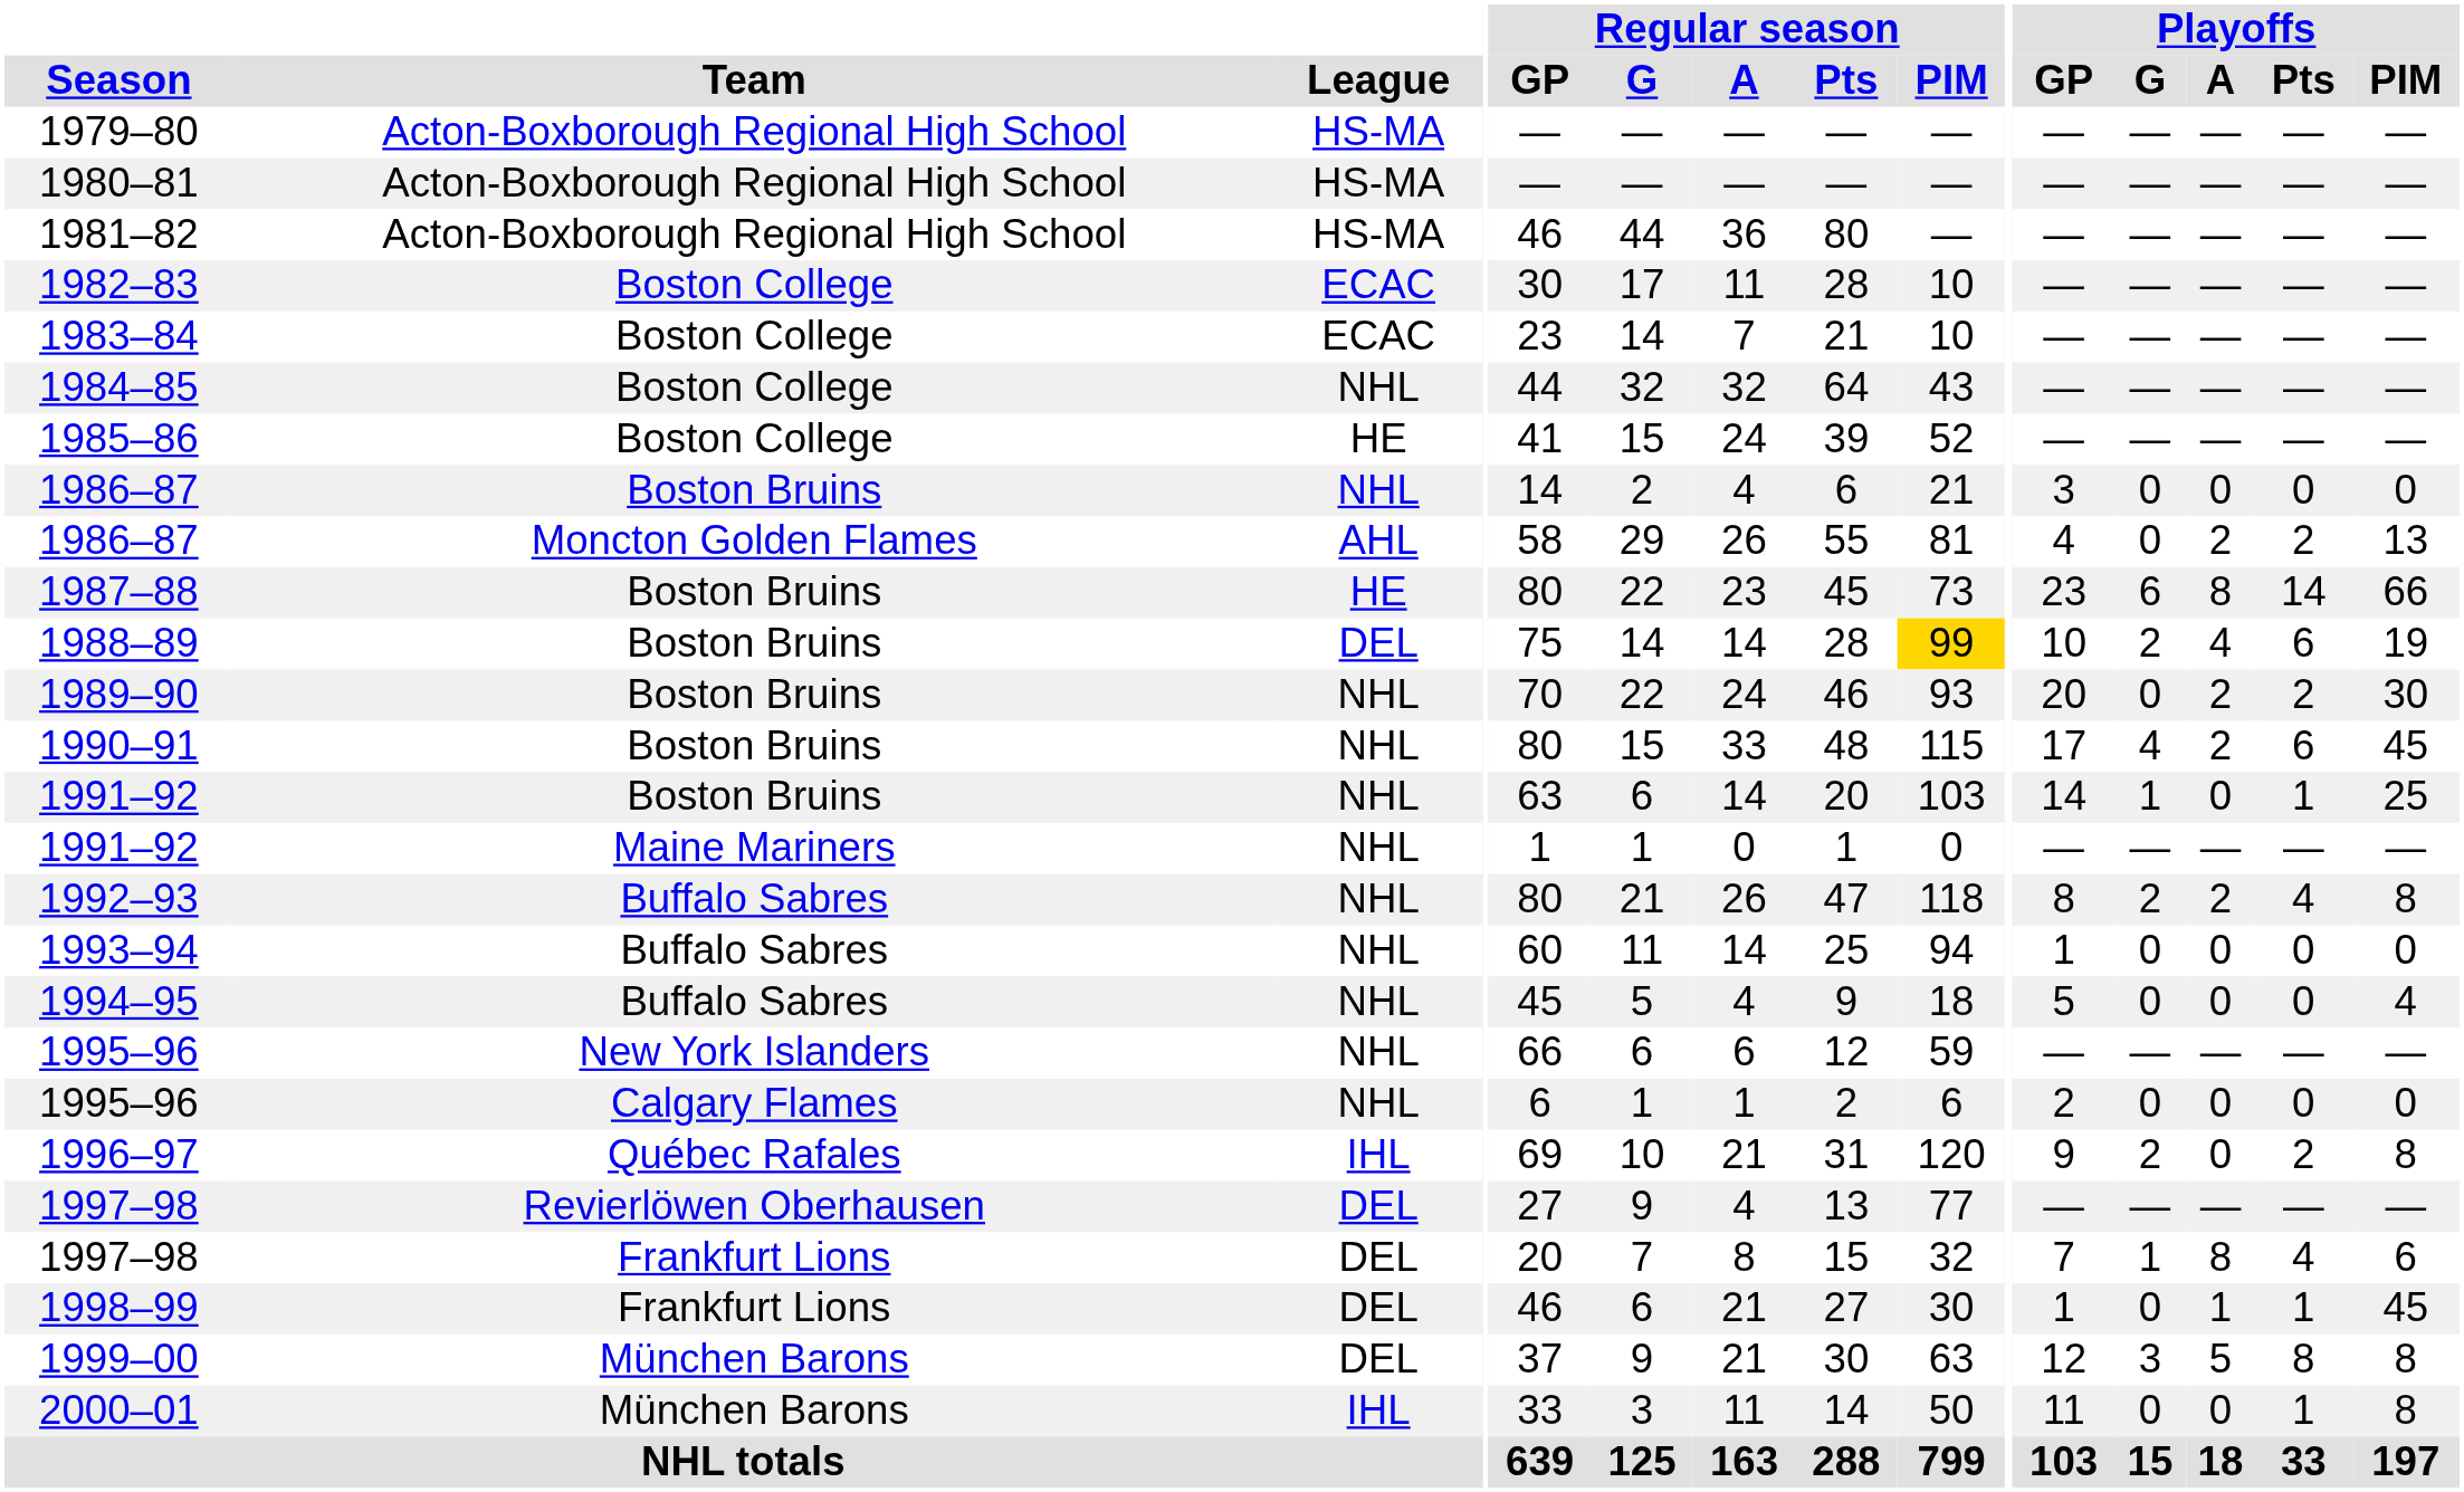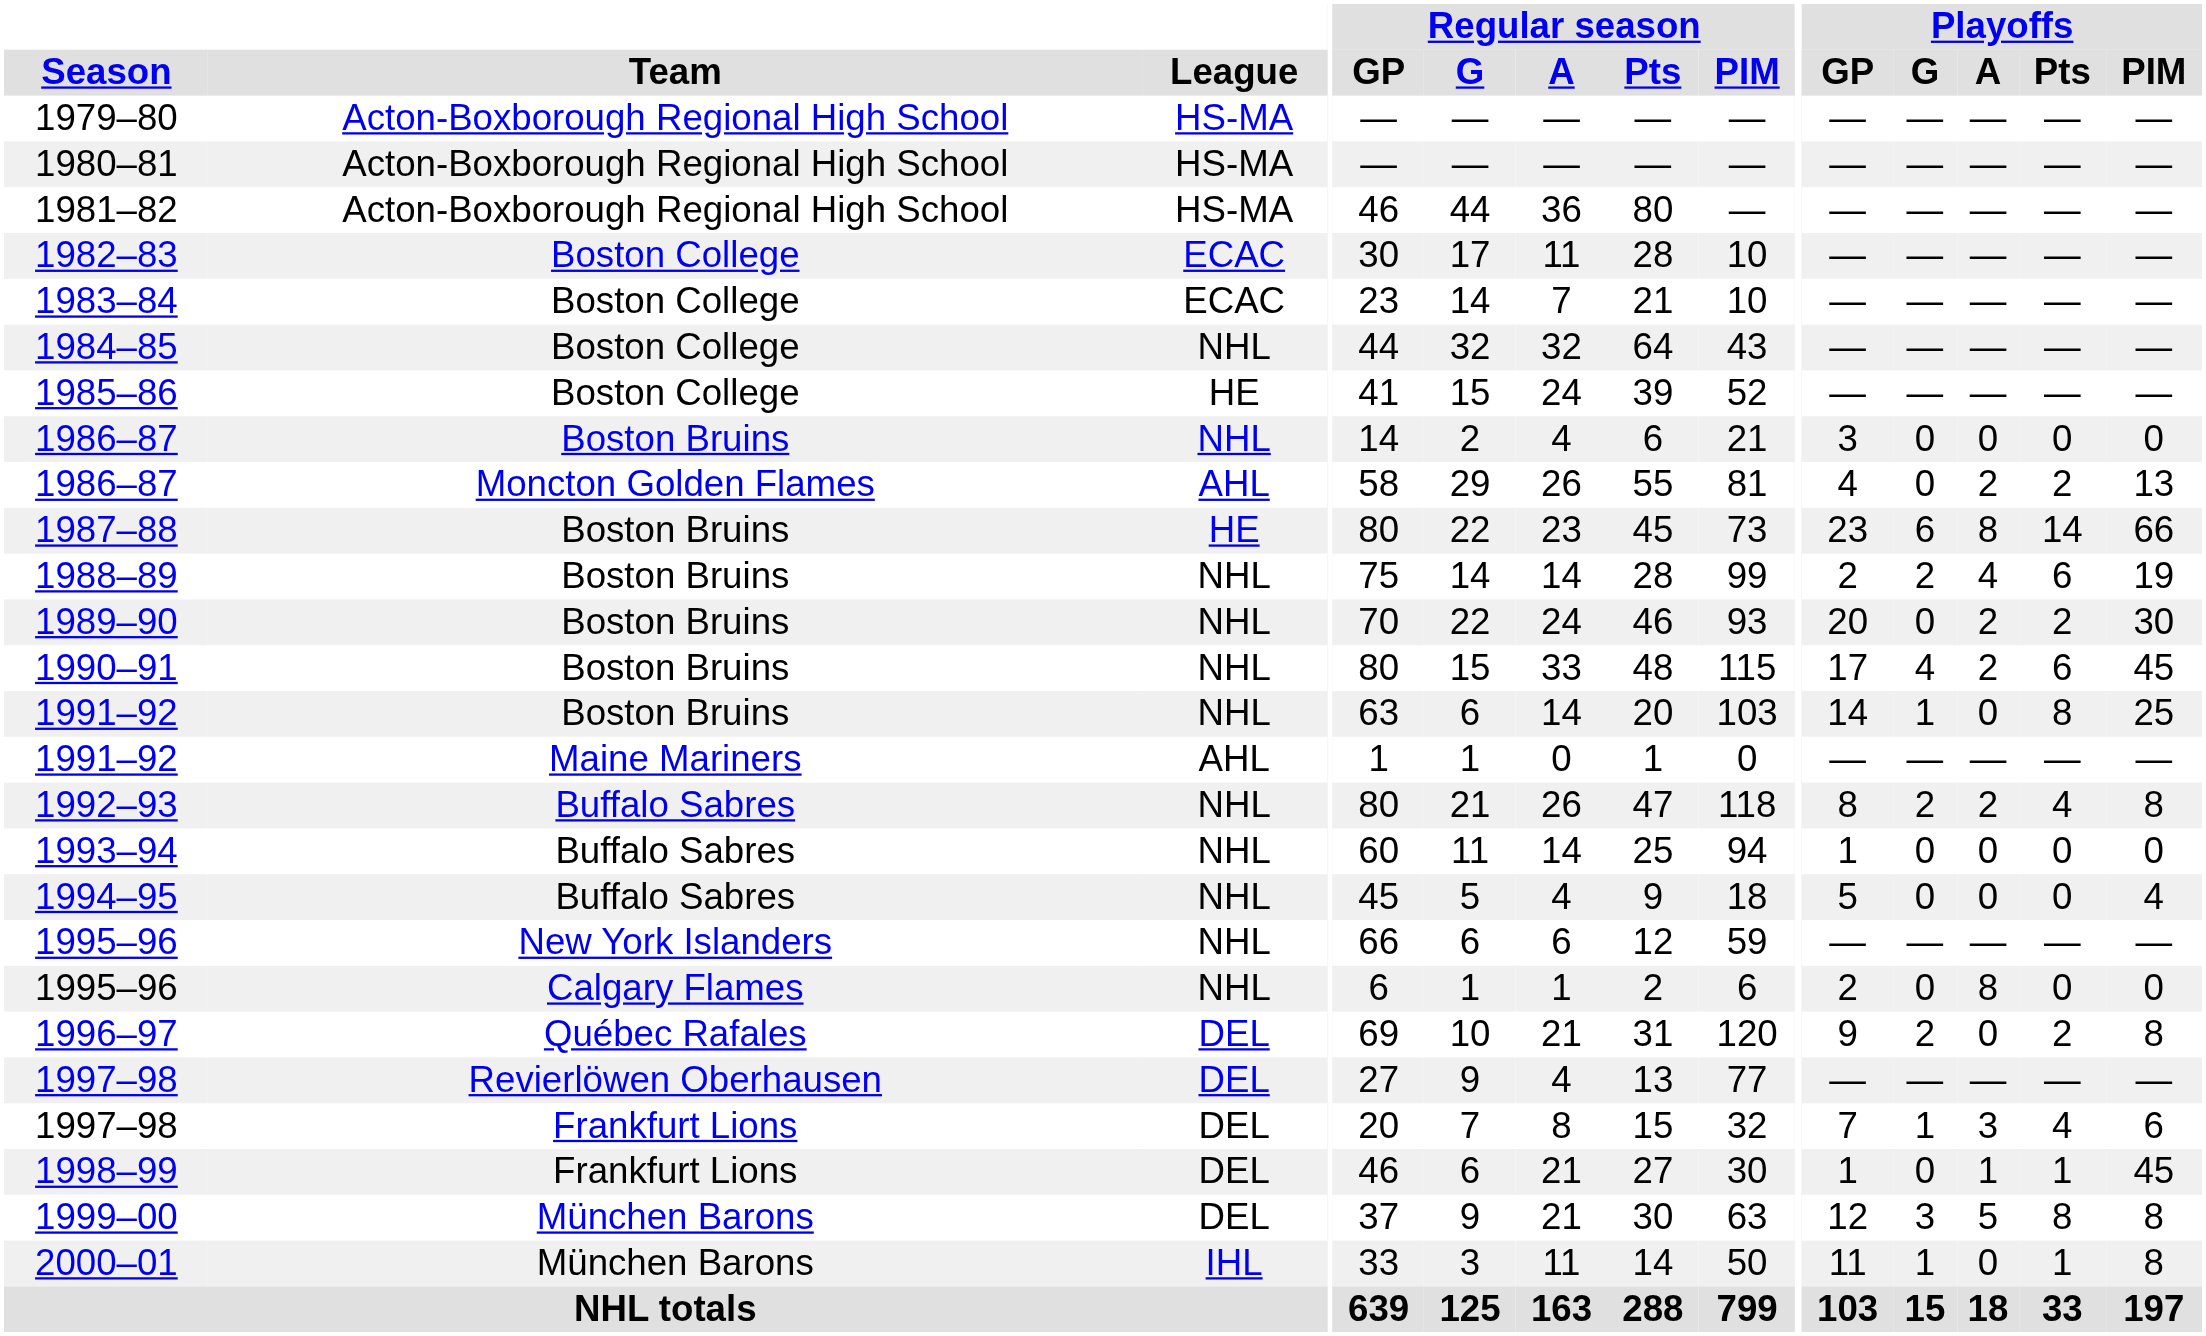1988–89 | League: DEL -> NHL
1988–89 | Regular season / PIM: gold background -> no background
1988–89 | Playoffs / GP: 10 -> 2
1991–92 / Boston Bruins | Playoffs / Pts: 1 -> 8
1991–92 / Maine Mariners | League: NHL -> AHL
1995–96 / Calgary Flames | Playoffs / A: 0 -> 8
1996–97 | League: IHL -> DEL
1997–98 / Frankfurt Lions | Playoffs / A: 8 -> 3
2000–01 | Playoffs / G: 0 -> 1
